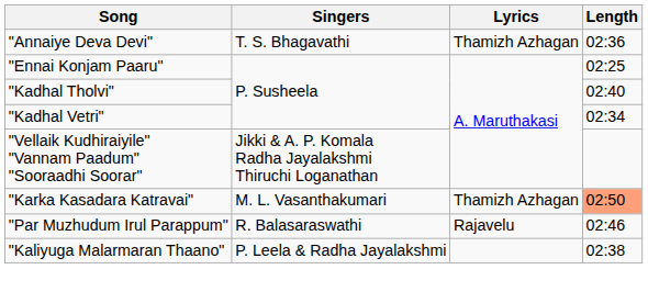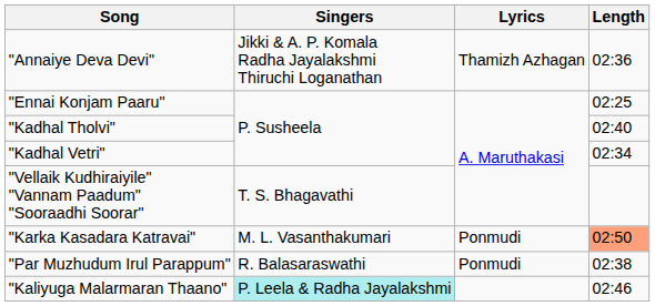"Annaiye Deva Devi" | Singers: T. S. Bhagavathi -> Jikki & A. P. Komala Radha Jayalakshmi Thiruchi Loganathan
"Vellaik Kudhiraiyile" "Vannam Paadum" "Sooraadhi Soorar" | Singers: Jikki & A. P. Komala Radha Jayalakshmi Thiruchi Loganathan -> T. S. Bhagavathi
"Karka Kasadara Katravai" | Lyrics: Thamizh Azhagan -> Ponmudi
"Par Muzhudum Irul Parappum" | Lyrics: Rajavelu -> Ponmudi
"Par Muzhudum Irul Parappum" | Length: 02:46 -> 02:38
"Kaliyuga Malarmaran Thaano" | Singers: no background -> paleturquoise background
"Kaliyuga Malarmaran Thaano" | Length: 02:38 -> 02:46
